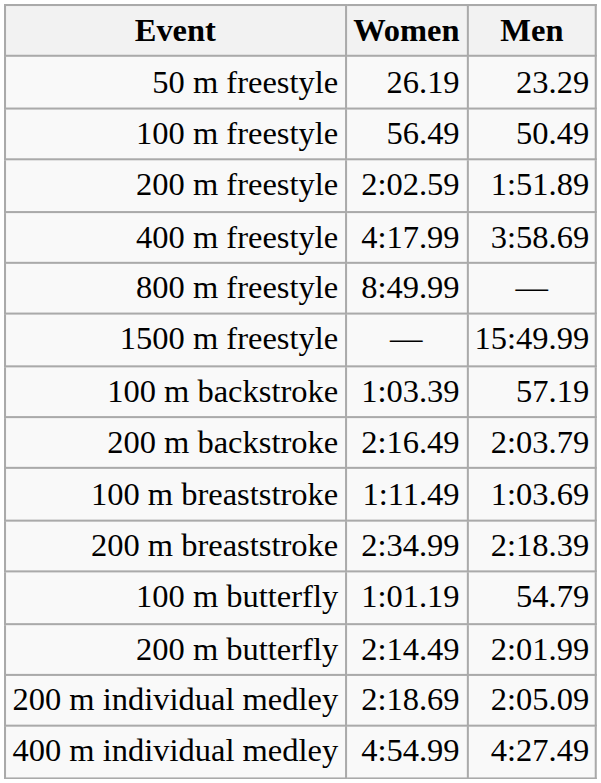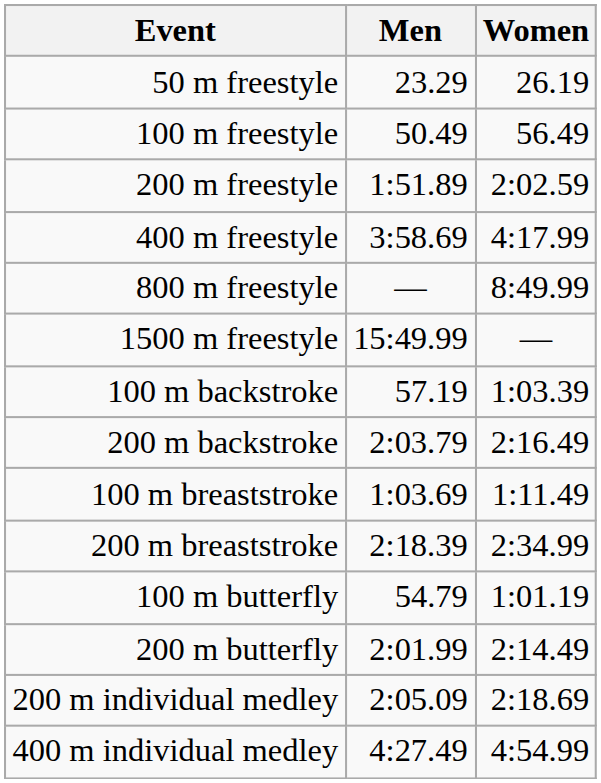columns swapped: Men <-> Women
